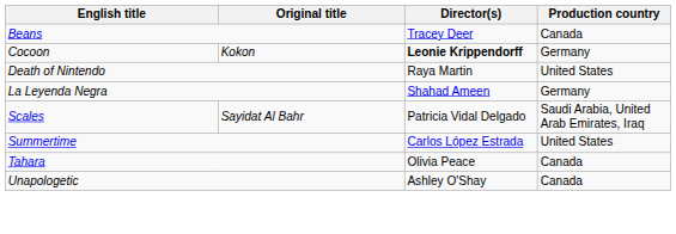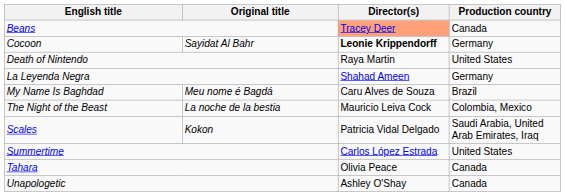Beans | Director(s): no background -> lightsalmon background
Cocoon | Original title: Kokon -> Sayidat Al Bahr
+ row: My Name Is Baghdad | Meu nome é Bagdá | Caru Alves de Souza | Brazil
+ row: The Night of the Beast | La noche de la bestia | Mauricio Leiva Cock | Colombia, Mexico
Scales | Original title: Sayidat Al Bahr -> Kokon
